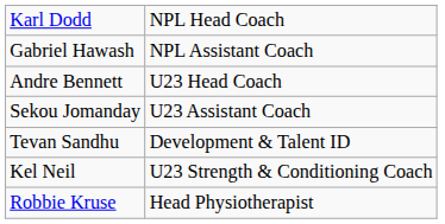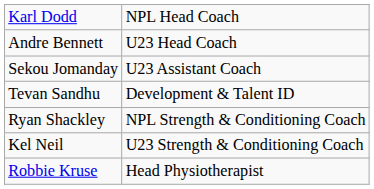- row: Gabriel Hawash | NPL Assistant Coach
+ row: Ryan Shackley | NPL Strength & Conditioning Coach
